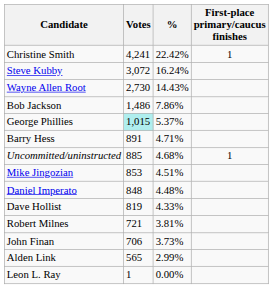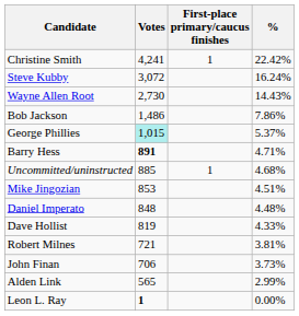columns swapped: % <-> First-place primary/caucus finishes
Barry Hess | Votes: normal -> bold
Leon L. Ray | Votes: normal -> bold
